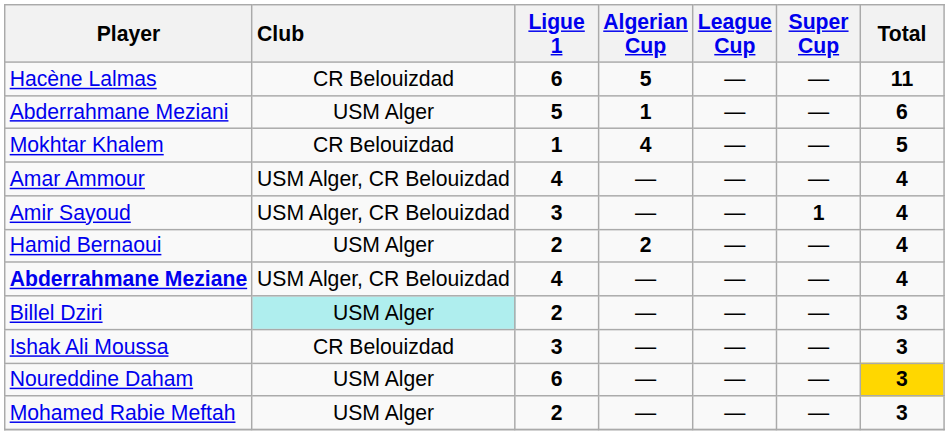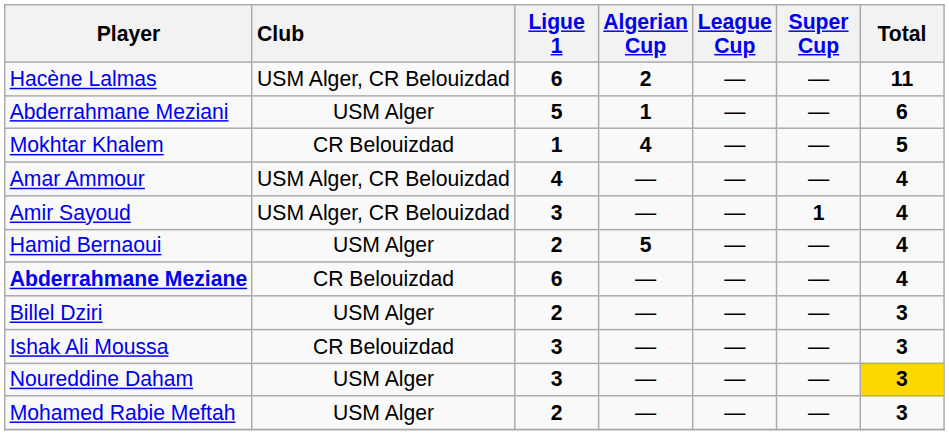Hacène Lalmas | Club: CR Belouizdad -> USM Alger, CR Belouizdad
Hacène Lalmas | Algerian Cup: 5 -> 2
Hamid Bernaoui | Algerian Cup: 2 -> 5
Abderrahmane Meziane | Club: USM Alger, CR Belouizdad -> CR Belouizdad
Abderrahmane Meziane | Ligue 1: 4 -> 6
Billel Dziri | Club: paleturquoise background -> no background
Noureddine Daham | Ligue 1: 6 -> 3
